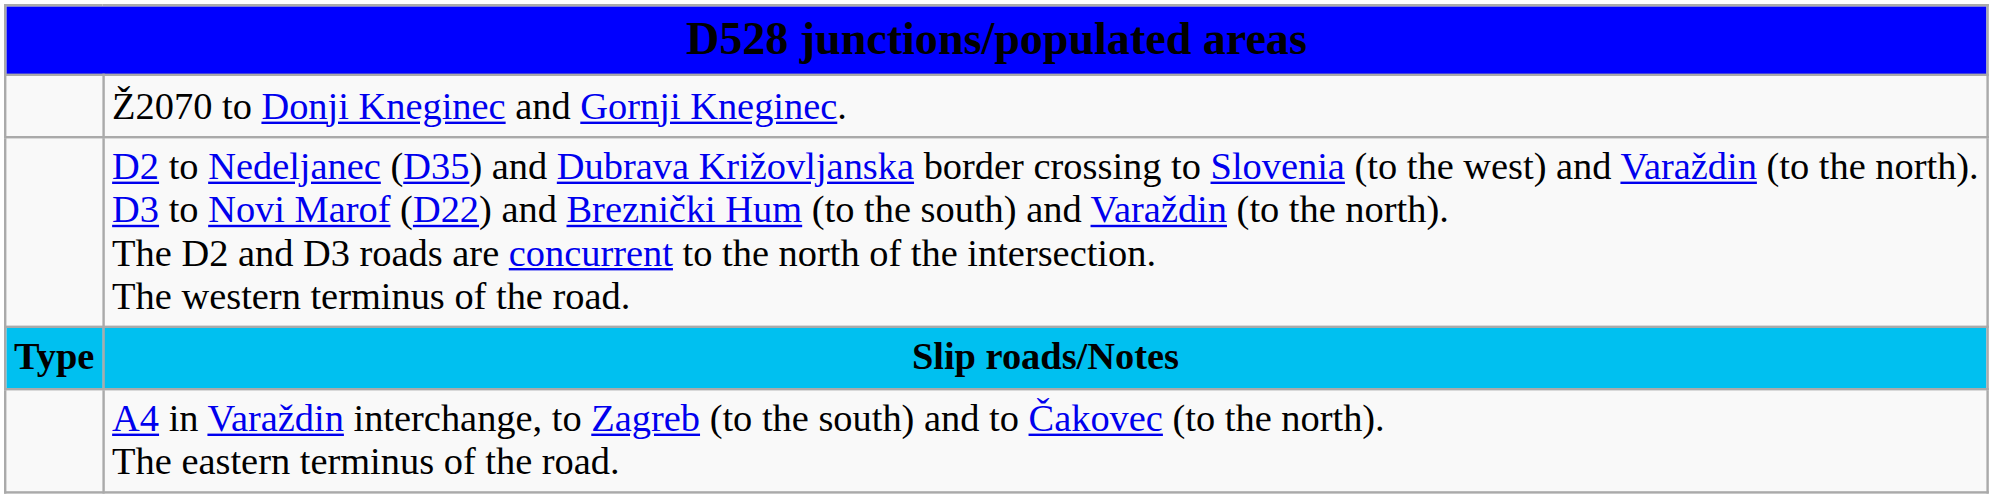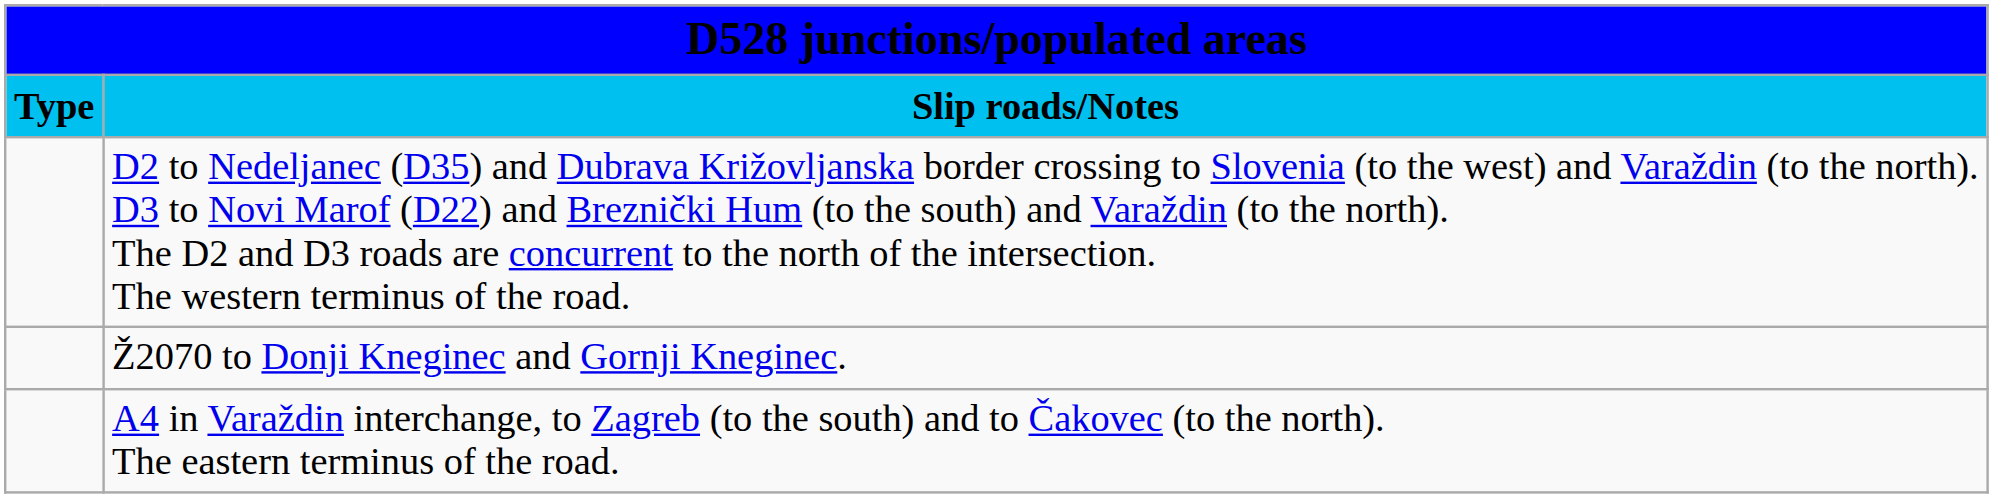rows swapped: Slip roads/Notes <-> Ž2070 to Donji Kneginec and Gornji Kneginec.
